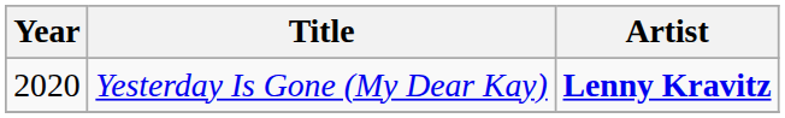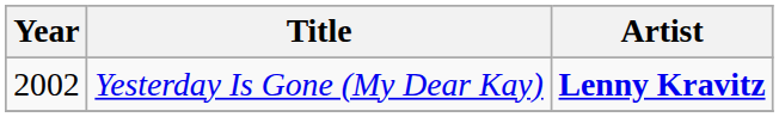Yesterday Is Gone (My Dear Kay) | Year: 2020 -> 2002
